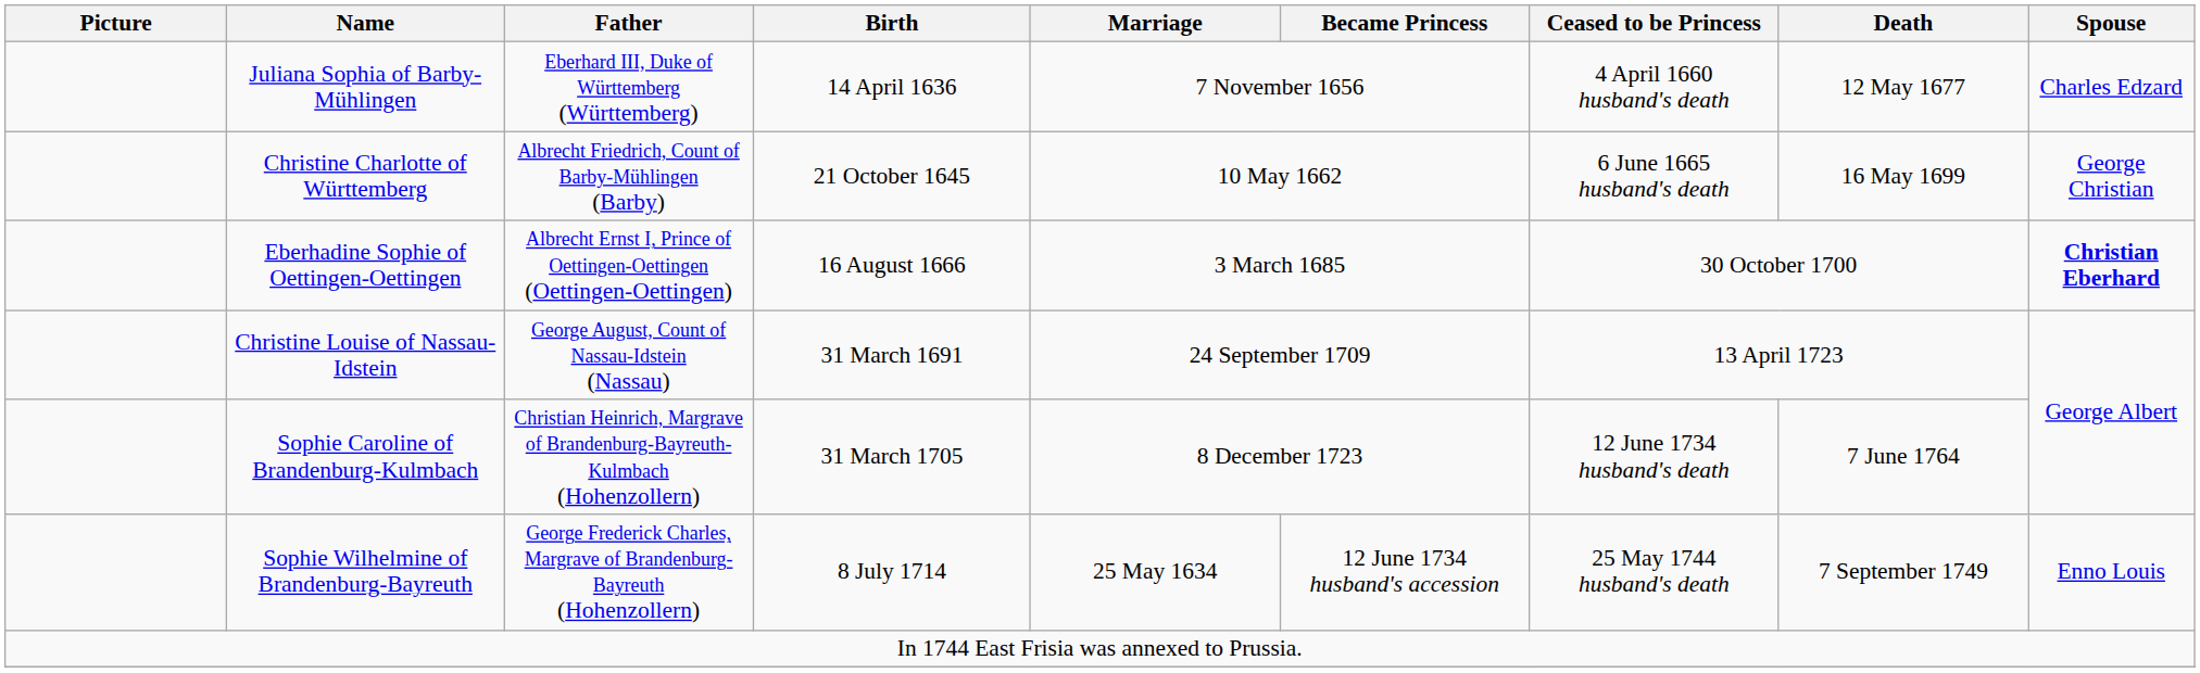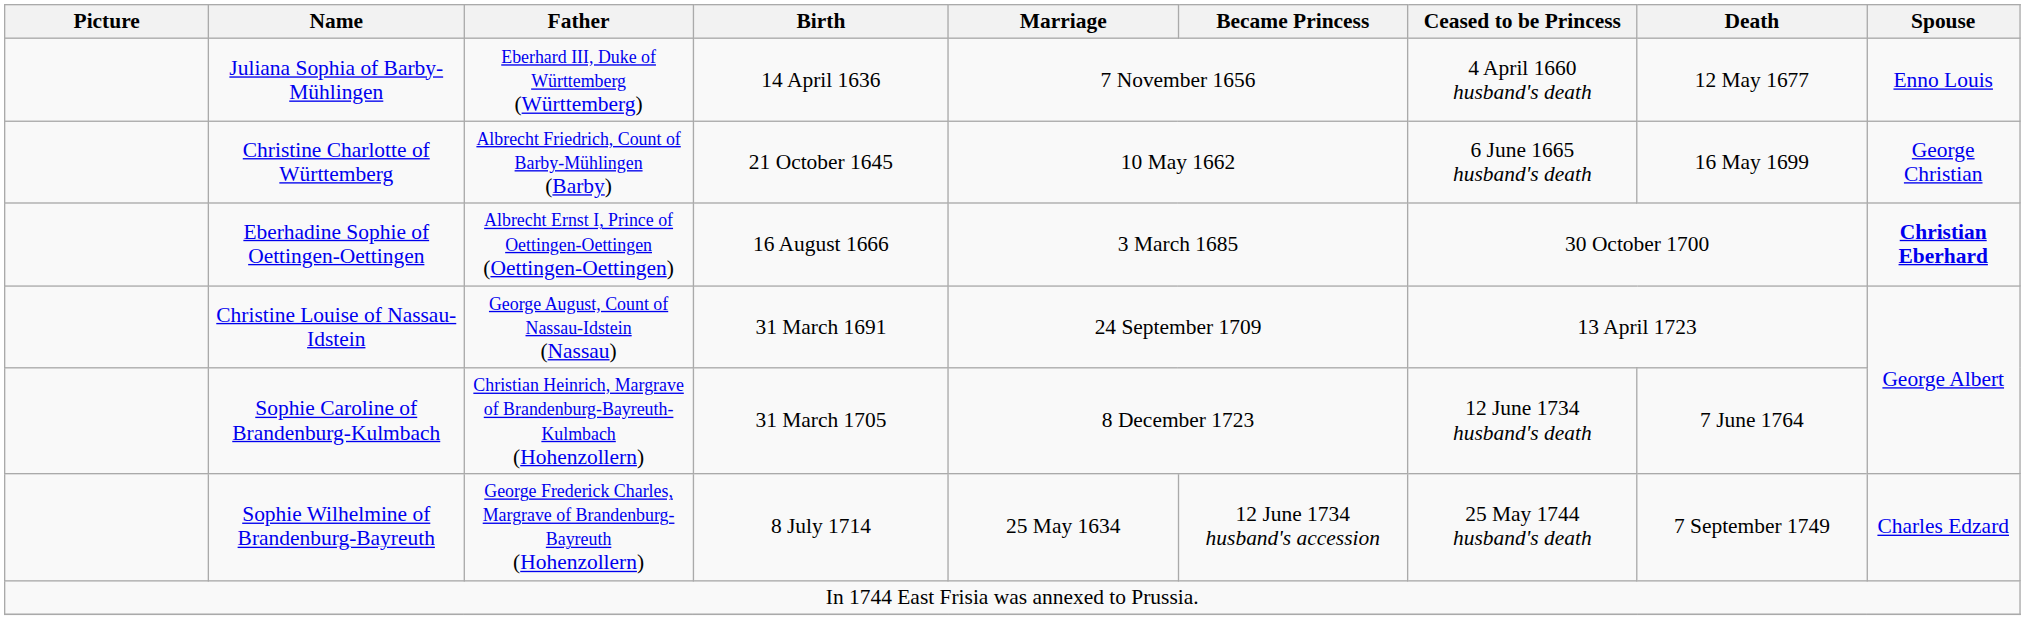Juliana Sophia of Barby-Mühlingen | Spouse: Charles Edzard -> Enno Louis
Sophie Wilhelmine of Brandenburg-Bayreuth | Spouse: Enno Louis -> Charles Edzard
